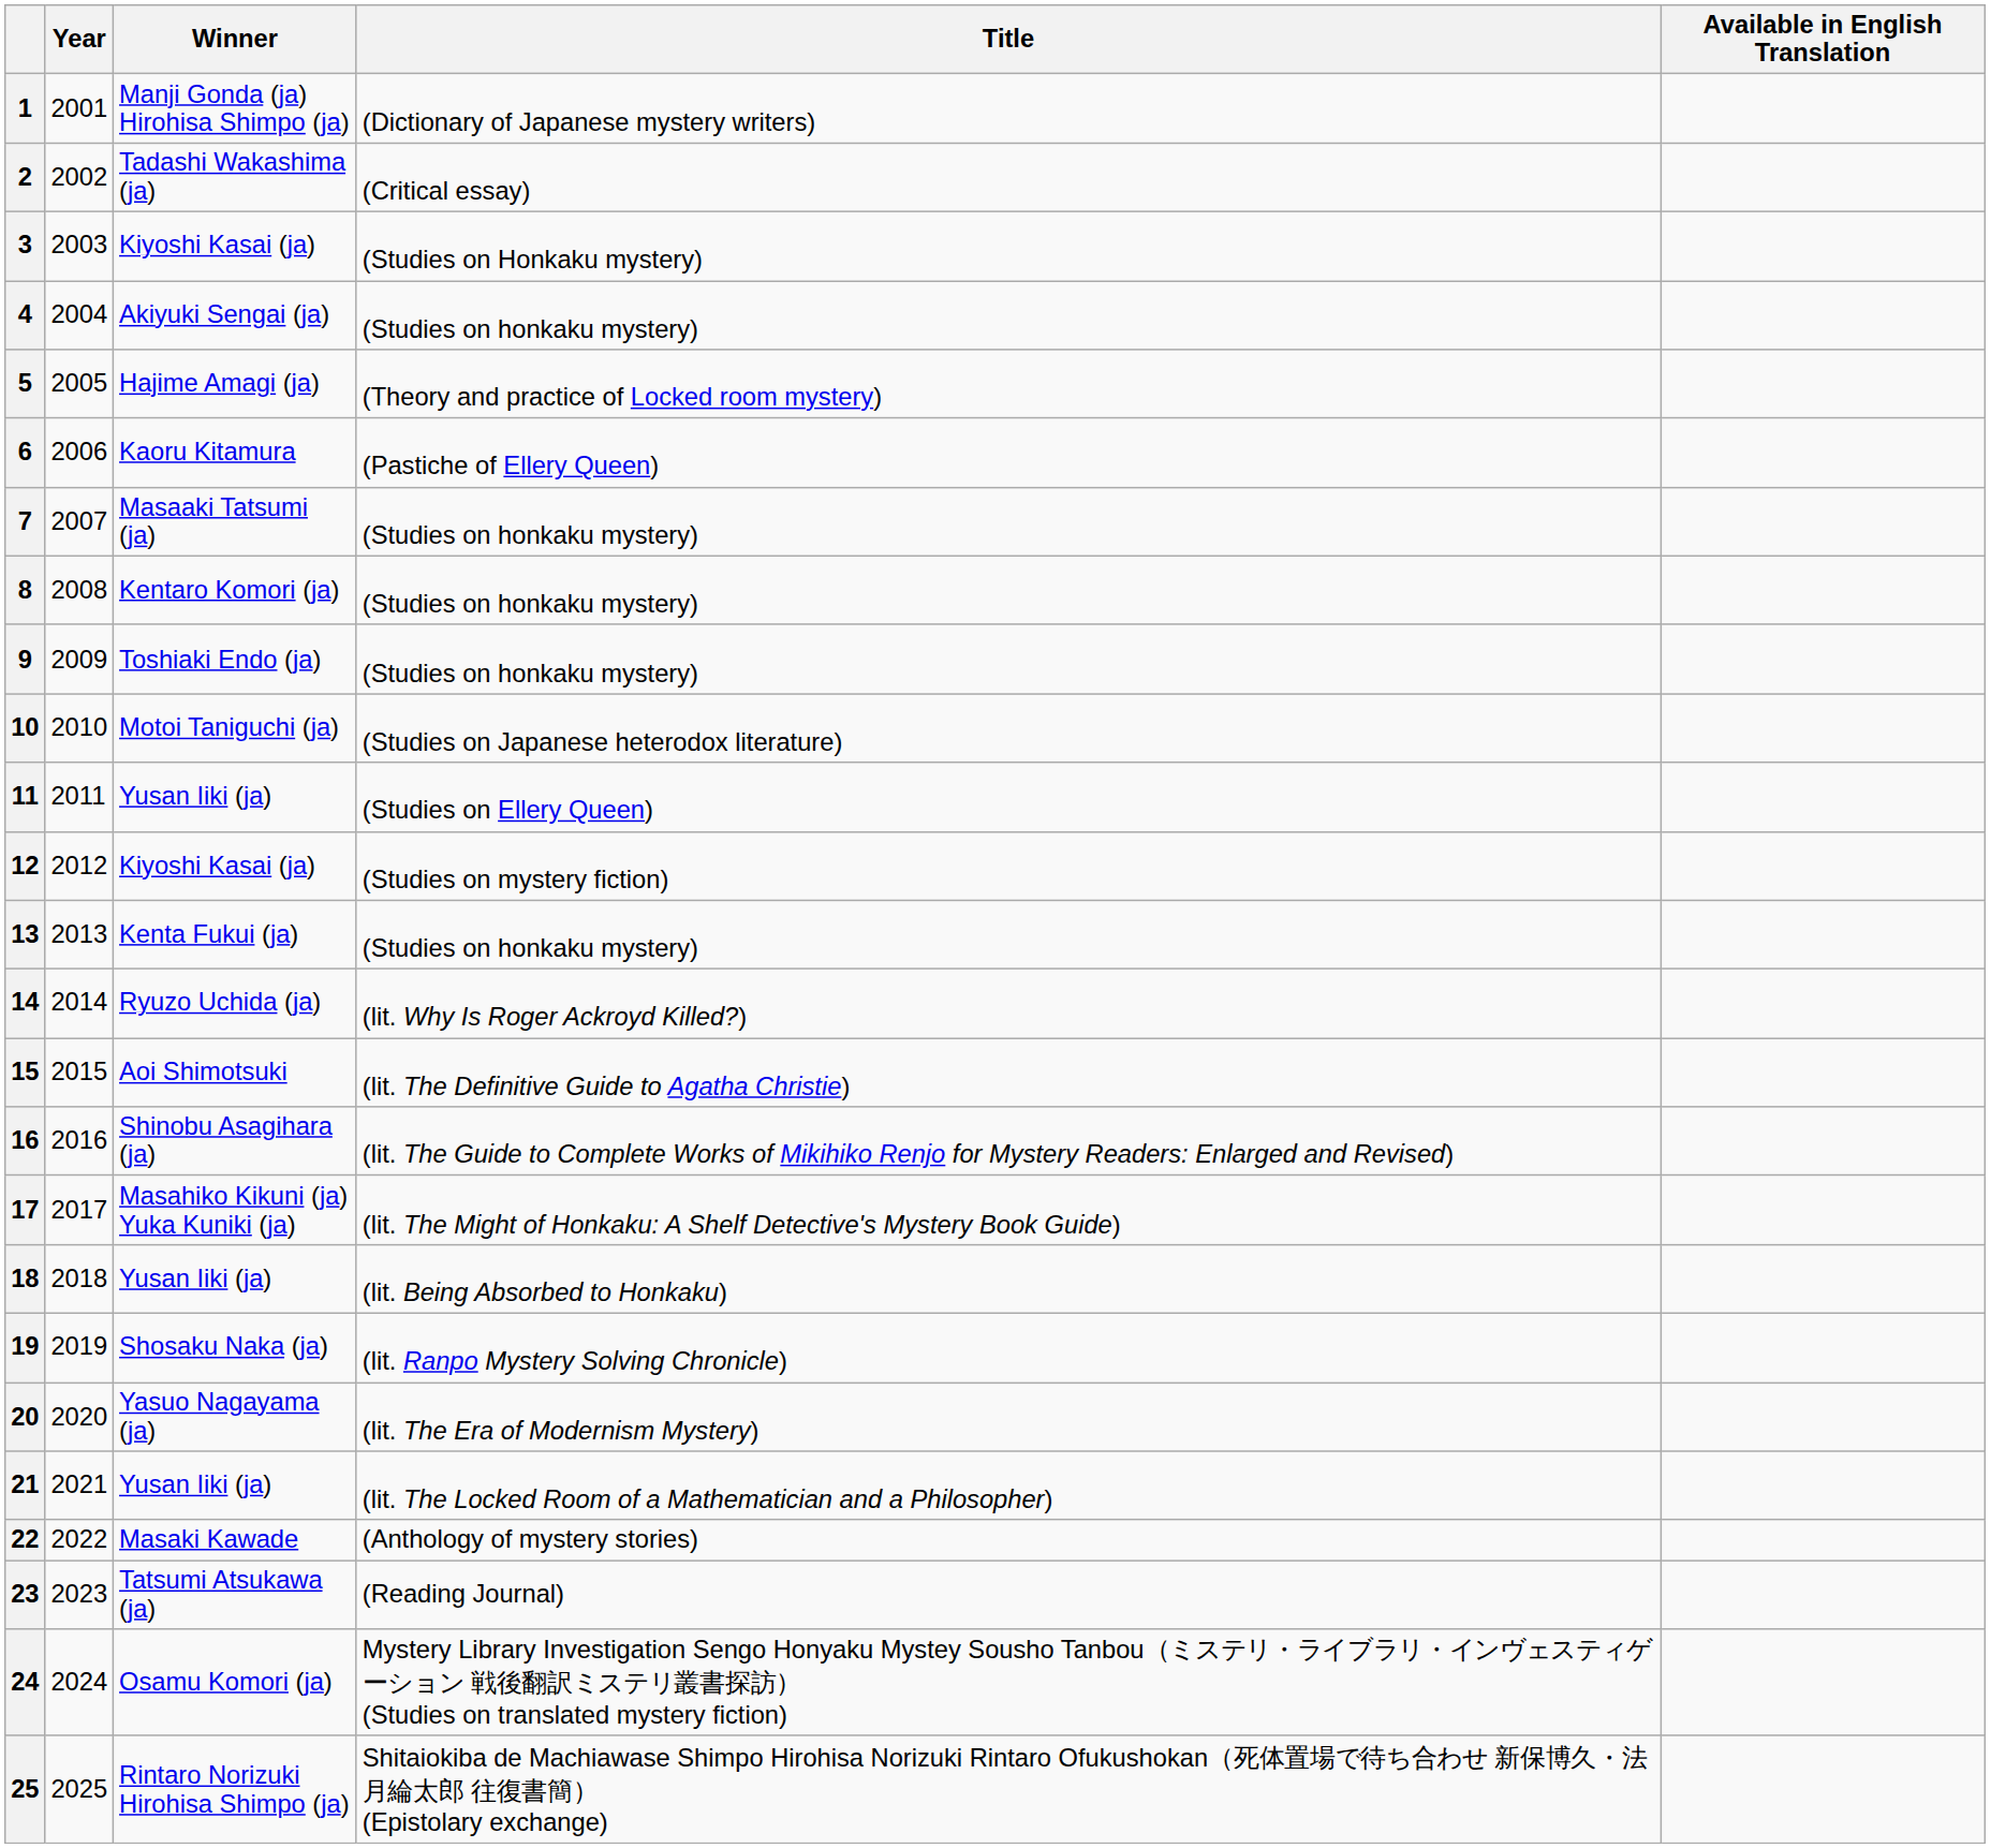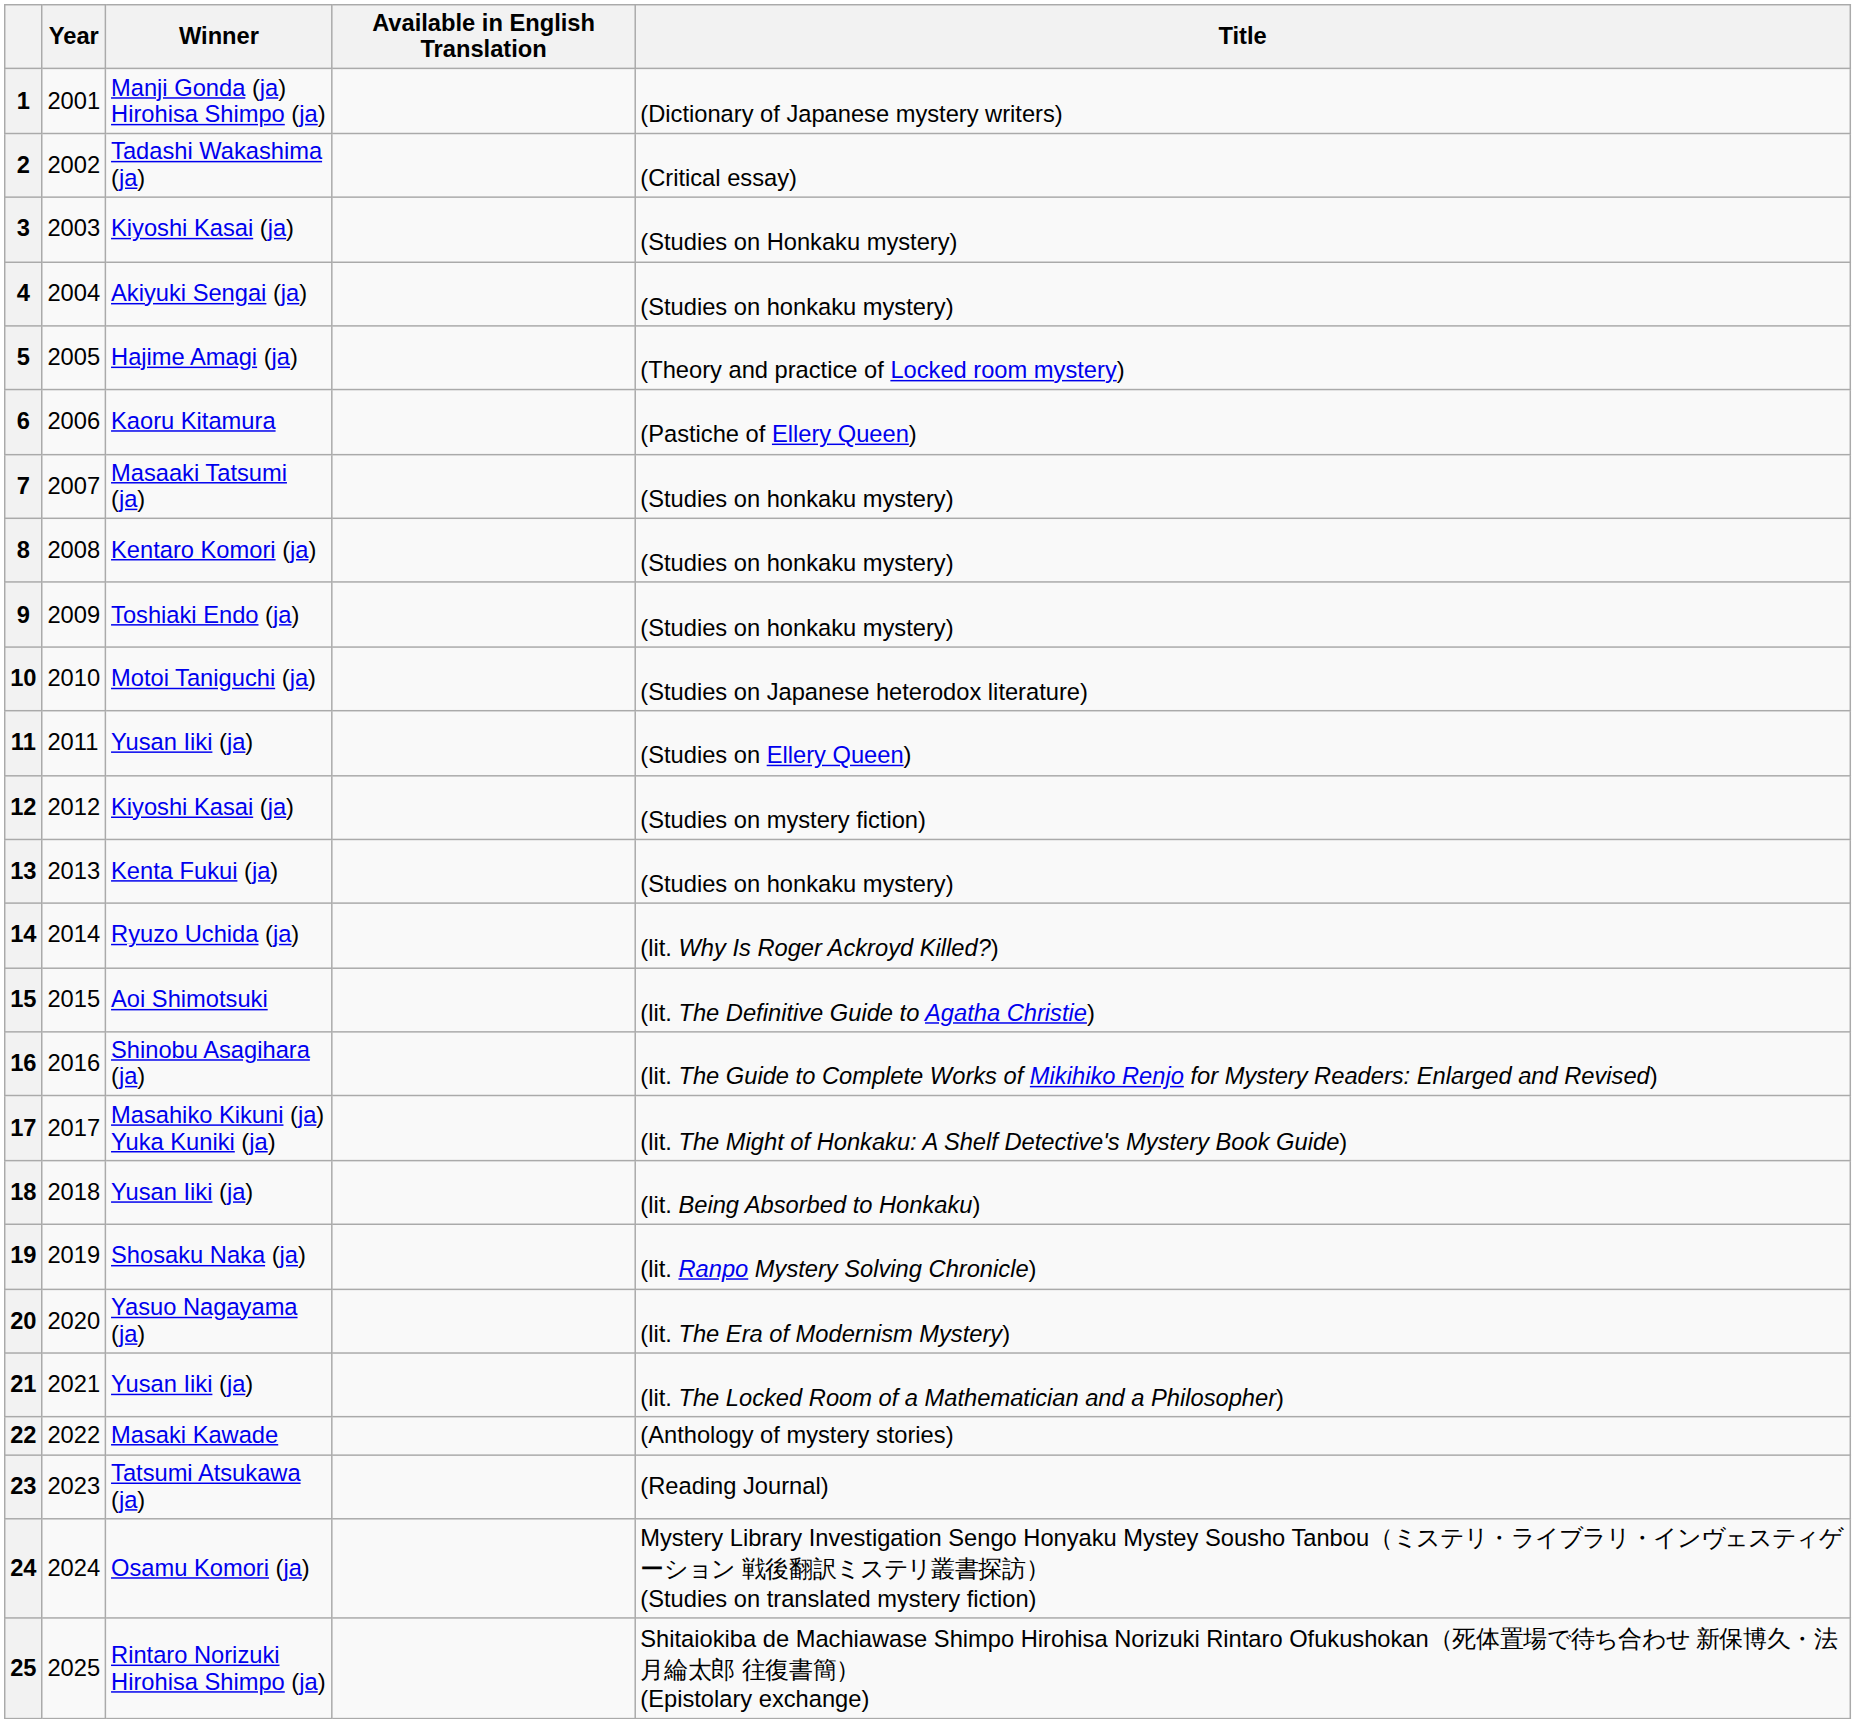columns swapped: Title <-> Available in English Translation
